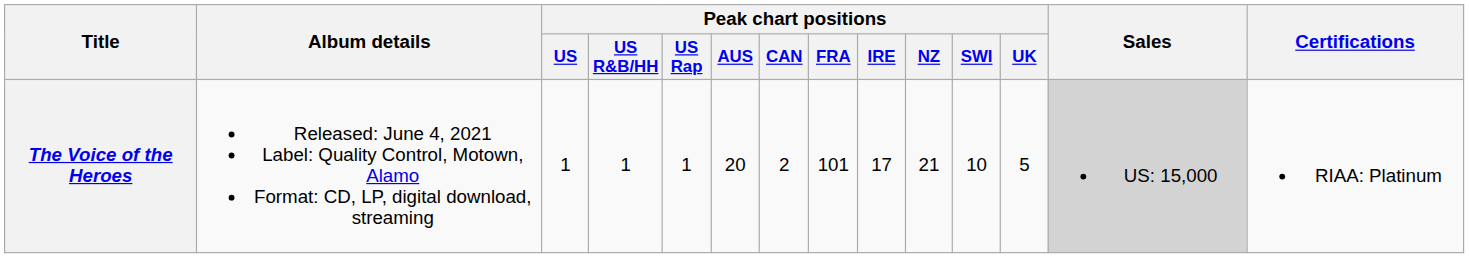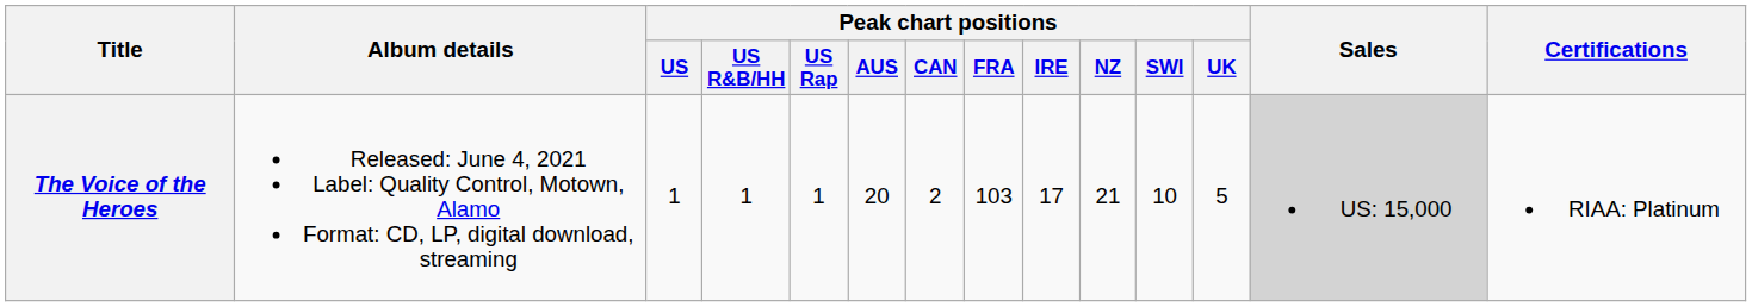The Voice of the Heroes | Peak chart positions / FRA: 101 -> 103
